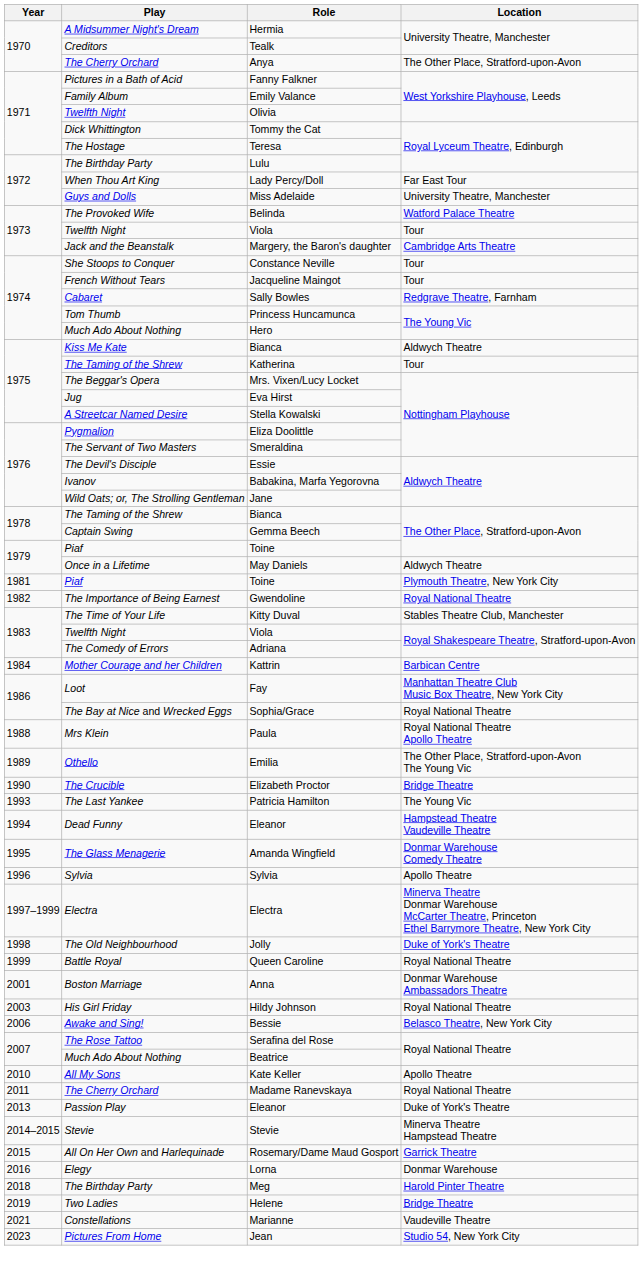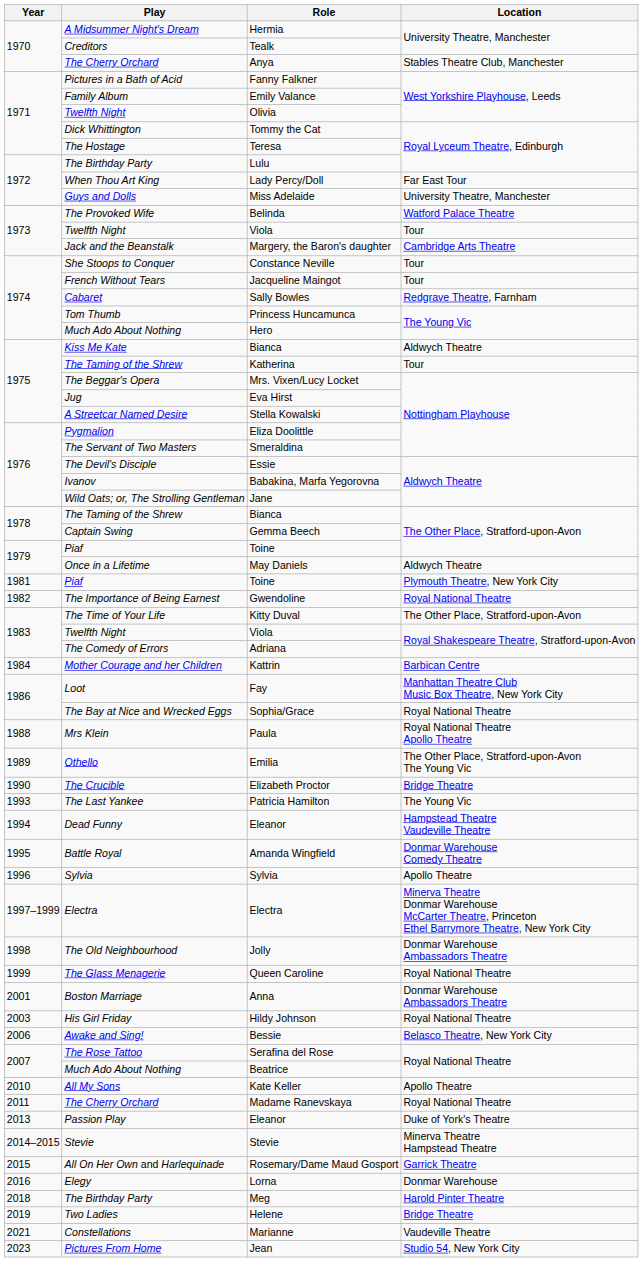Anya | Location: The Other Place, Stratford-upon-Avon -> Stables Theatre Club, Manchester
Kitty Duval | Location: Stables Theatre Club, Manchester -> The Other Place, Stratford-upon-Avon
Amanda Wingfield | Play: The Glass Menagerie -> Battle Royal
Jolly | Location: Duke of York's Theatre -> Donmar Warehouse Ambassadors Theatre
Queen Caroline | Play: Battle Royal -> The Glass Menagerie
